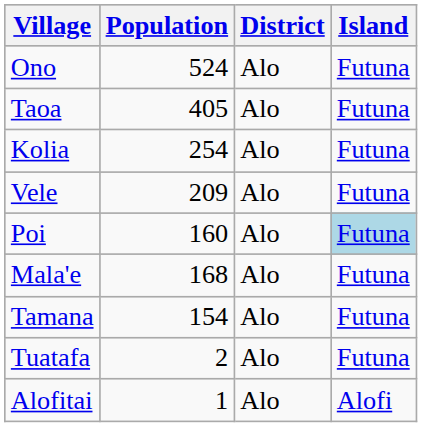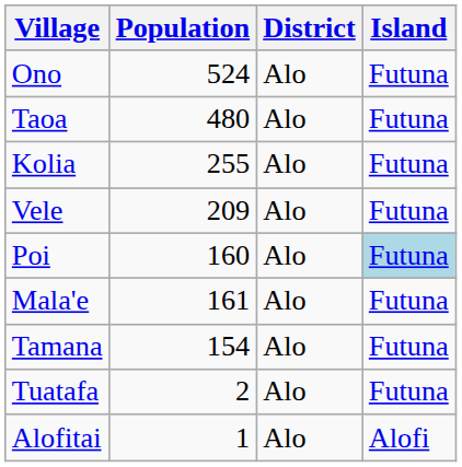Taoa | Population: 405 -> 480
Kolia | Population: 254 -> 255
Mala'e | Population: 168 -> 161
